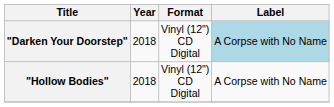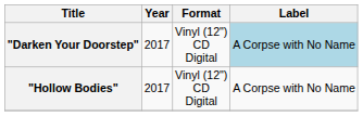"Darken Your Doorstep" | Year: 2018 -> 2017
"Hollow Bodies" | Year: 2018 -> 2017
